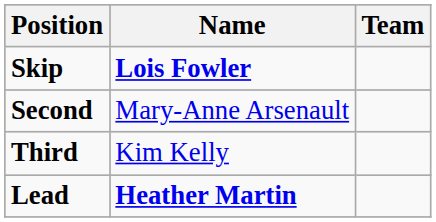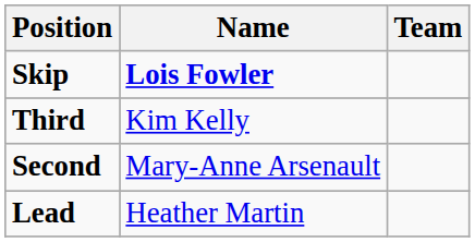rows swapped: Third <-> Second
Lead | Name: bold -> normal
